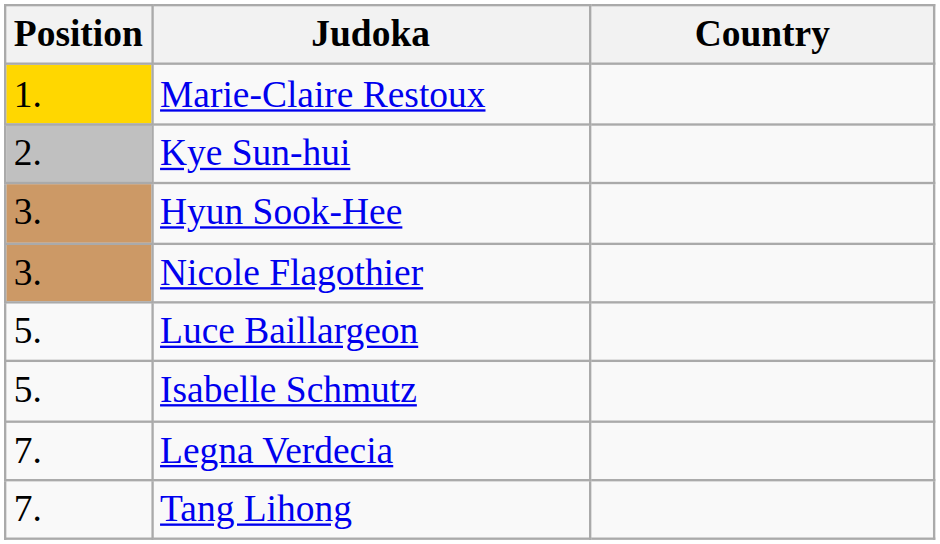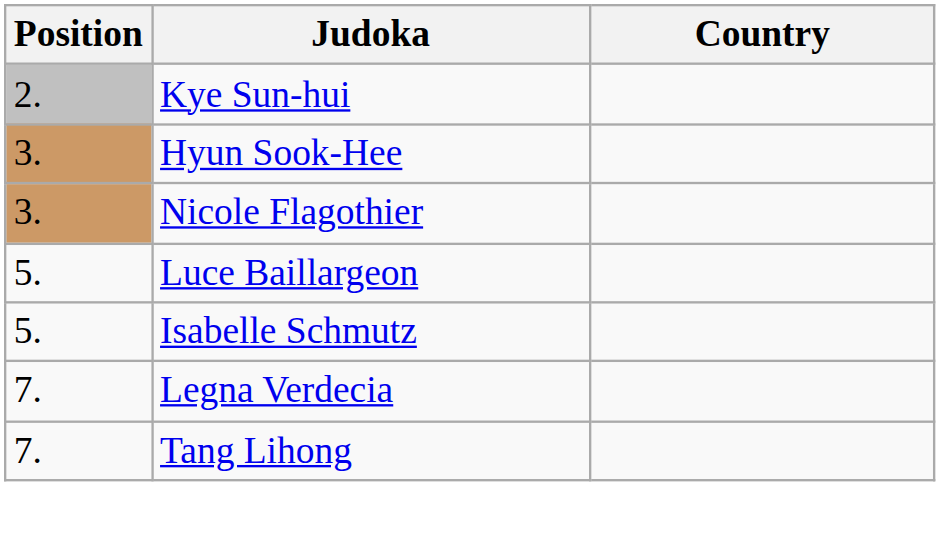- row: 1. | Marie-Claire Restoux
